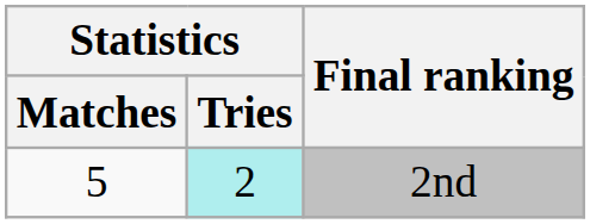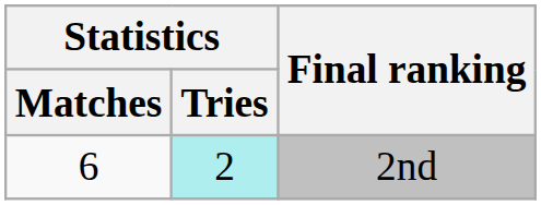2nd | Statistics / Matches: 5 -> 6
